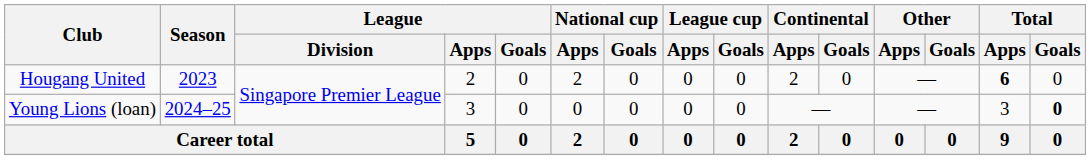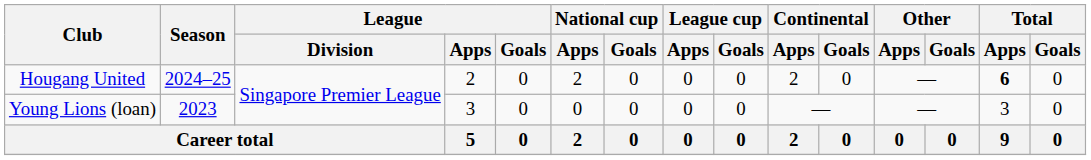Hougang United | Season: 2023 -> 2024–25
Young Lions (loan) | Season: 2024–25 -> 2023
Young Lions (loan) | Total / Goals: bold -> normal
